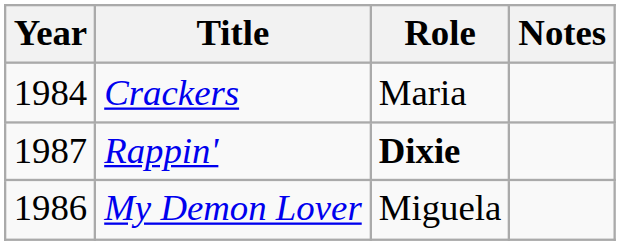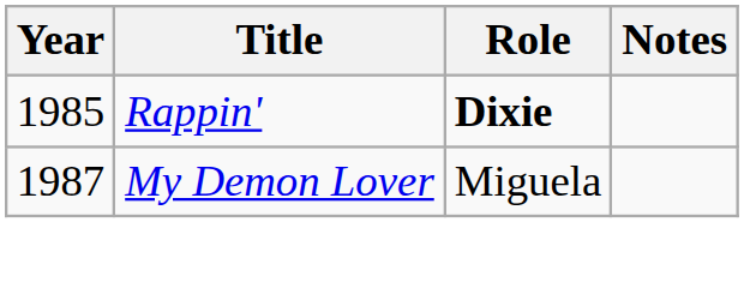- row: 1984 | Crackers | Maria
Rappin' | Year: 1987 -> 1985
My Demon Lover | Year: 1986 -> 1987
